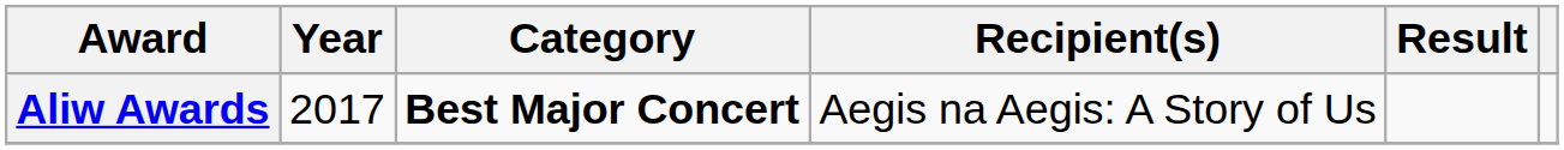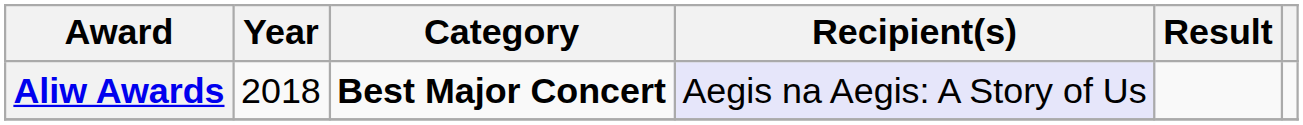Aliw Awards | Year: 2017 -> 2018
Aliw Awards | Recipient(s): no background -> lavender background
